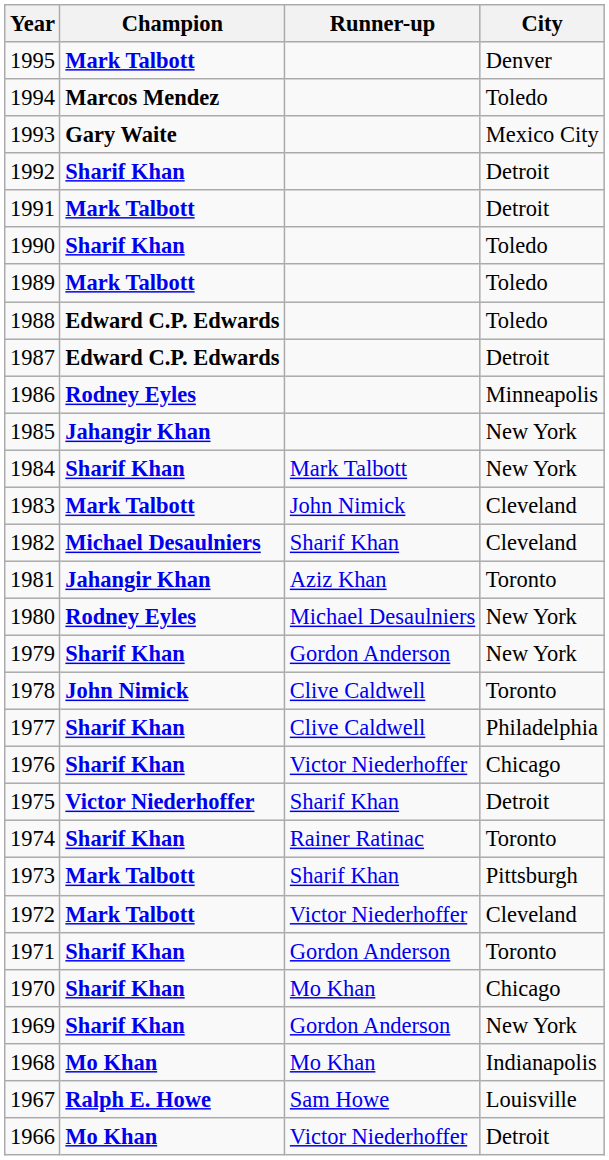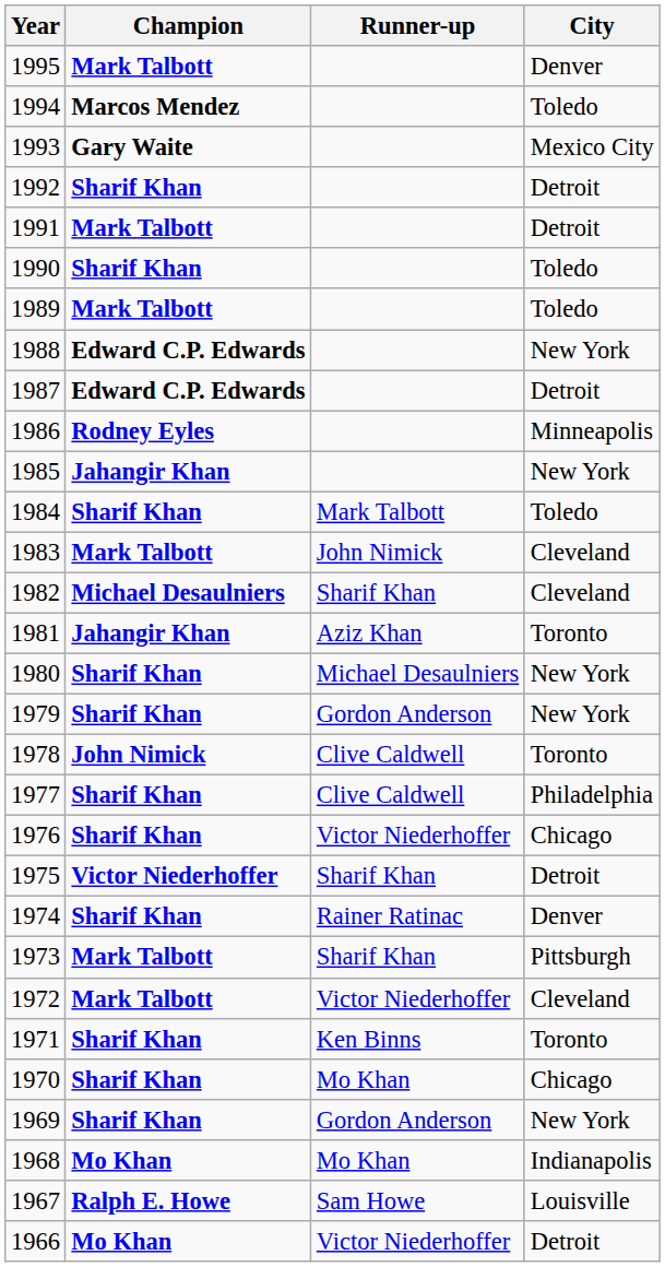1988 | City: Toledo -> New York
1984 | City: New York -> Toledo
1980 | Champion: Rodney Eyles -> Sharif Khan
1974 | City: Toronto -> Denver
1971 | Runner-up: Gordon Anderson -> Ken Binns
